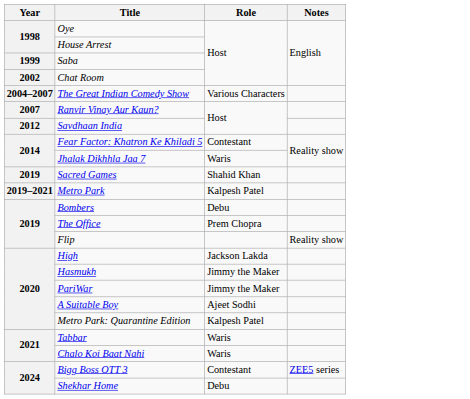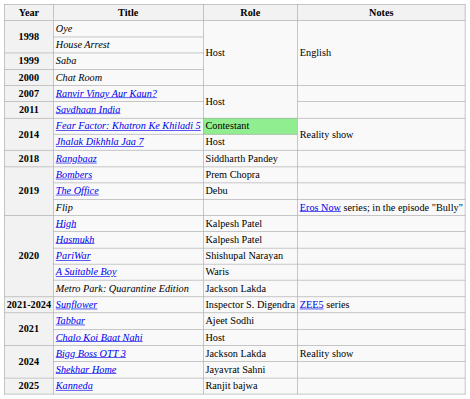Chat Room | Year: 2002 -> 2000
- row: 2004–2007 | The Great Indian Comedy Show | Various Characters
Savdhaan India | Year: 2012 -> 2011
Fear Factor: Khatron Ke Khiladi 5 | Role: no background -> lightgreen background
Jhalak Dikhhla Jaa 7 | Role: Waris -> Host
+ row: 2018 | Rangbaaz | Siddharth Pandey
- row: 2019 | Sacred Games | Shahid Khan
- row: 2019–2021 | Metro Park | Kalpesh Patel
Bombers | Role: Debu -> Prem Chopra
The Office | Role: Prem Chopra -> Debu
Flip | Notes: Reality show -> Eros Now series; in the episode "Bully"
High | Role: Jackson Lakda -> Kalpesh Patel
Hasmukh | Role: Jimmy the Maker -> Kalpesh Patel
PariWar | Role: Jimmy the Maker -> Shishupal Narayan
A Suitable Boy | Role: Ajeet Sodhi -> Waris
Metro Park: Quarantine Edition | Role: Kalpesh Patel -> Jackson Lakda
+ row: 2021-2024 | Sunflower | Inspector S. Digendra | ZEE5 series
Tabbar | Role: Waris -> Ajeet Sodhi
Chalo Koi Baat Nahi | Role: Waris -> Host
Bigg Boss OTT 3 | Role: Contestant -> Jackson Lakda
Bigg Boss OTT 3 | Notes: ZEE5 series -> Reality show
Shekhar Home | Role: Debu -> Jayavrat Sahni
+ row: 2025 | Kanneda | Ranjit bajwa
